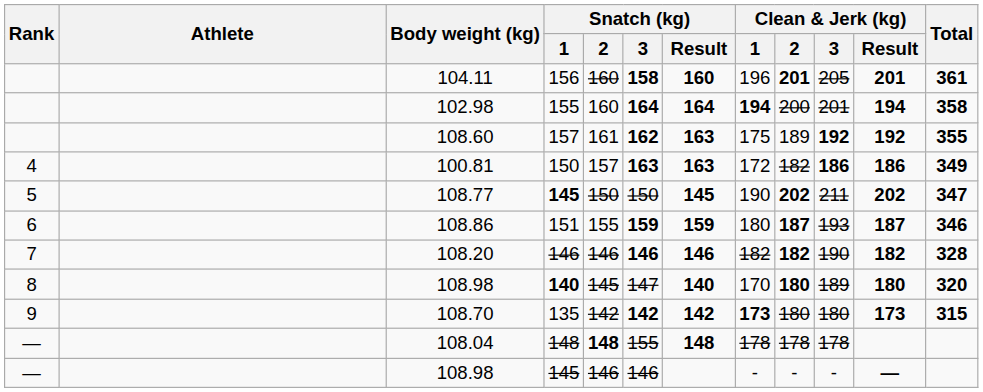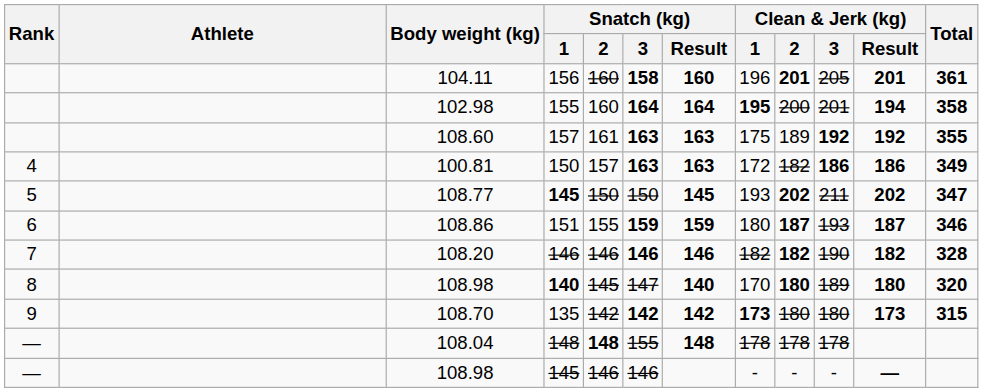102.98 | Clean & Jerk (kg) / 1: 194 -> 195
108.60 | Snatch (kg) / 3: 162 -> 163
108.77 | Clean & Jerk (kg) / 1: 190 -> 193
